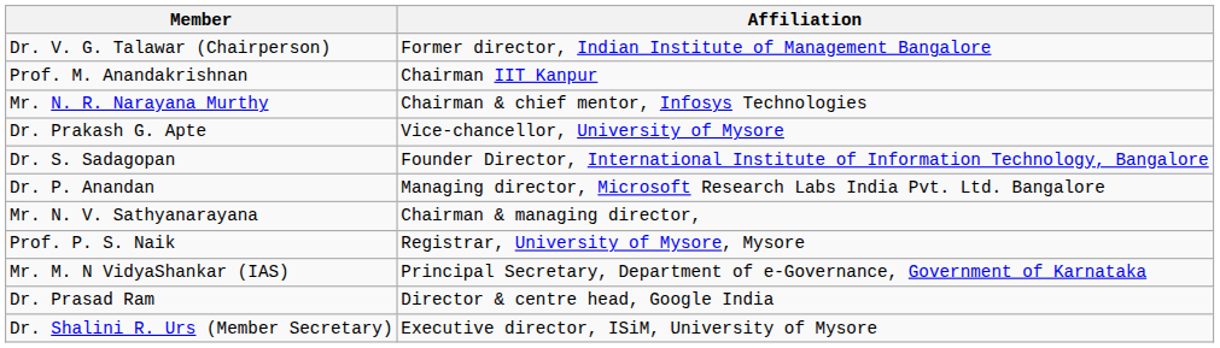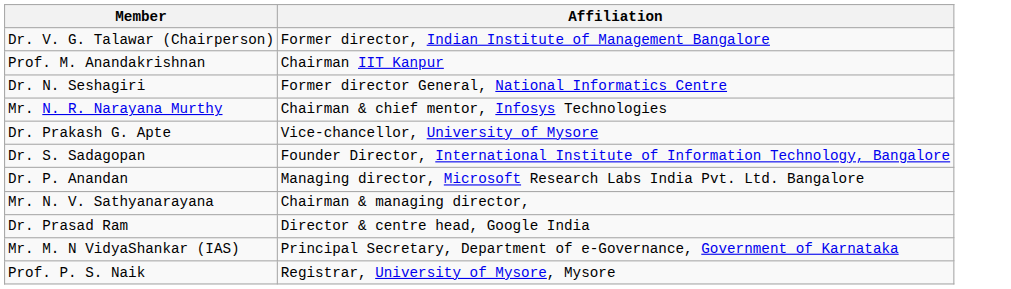+ row: Dr. N. Seshagiri | Former director General, National Informatics Centre
rows swapped: Prof. P. S. Naik <-> Dr. Prasad Ram
- row: Dr. Shalini R. Urs (Member Secretary) | Executive director, ISiM, University of Mysore
